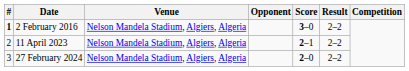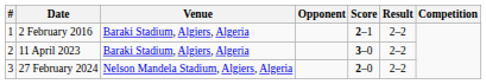2 February 2016 | #: bold -> normal
2 February 2016 | Venue: Nelson Mandela Stadium, Algiers, Algeria -> Baraki Stadium, Algiers, Algeria
2 February 2016 | Score: 3–0 -> 2–1
11 April 2023 | Venue: Nelson Mandela Stadium, Algiers, Algeria -> Baraki Stadium, Algiers, Algeria
11 April 2023 | Score: 2–1 -> 3–0
